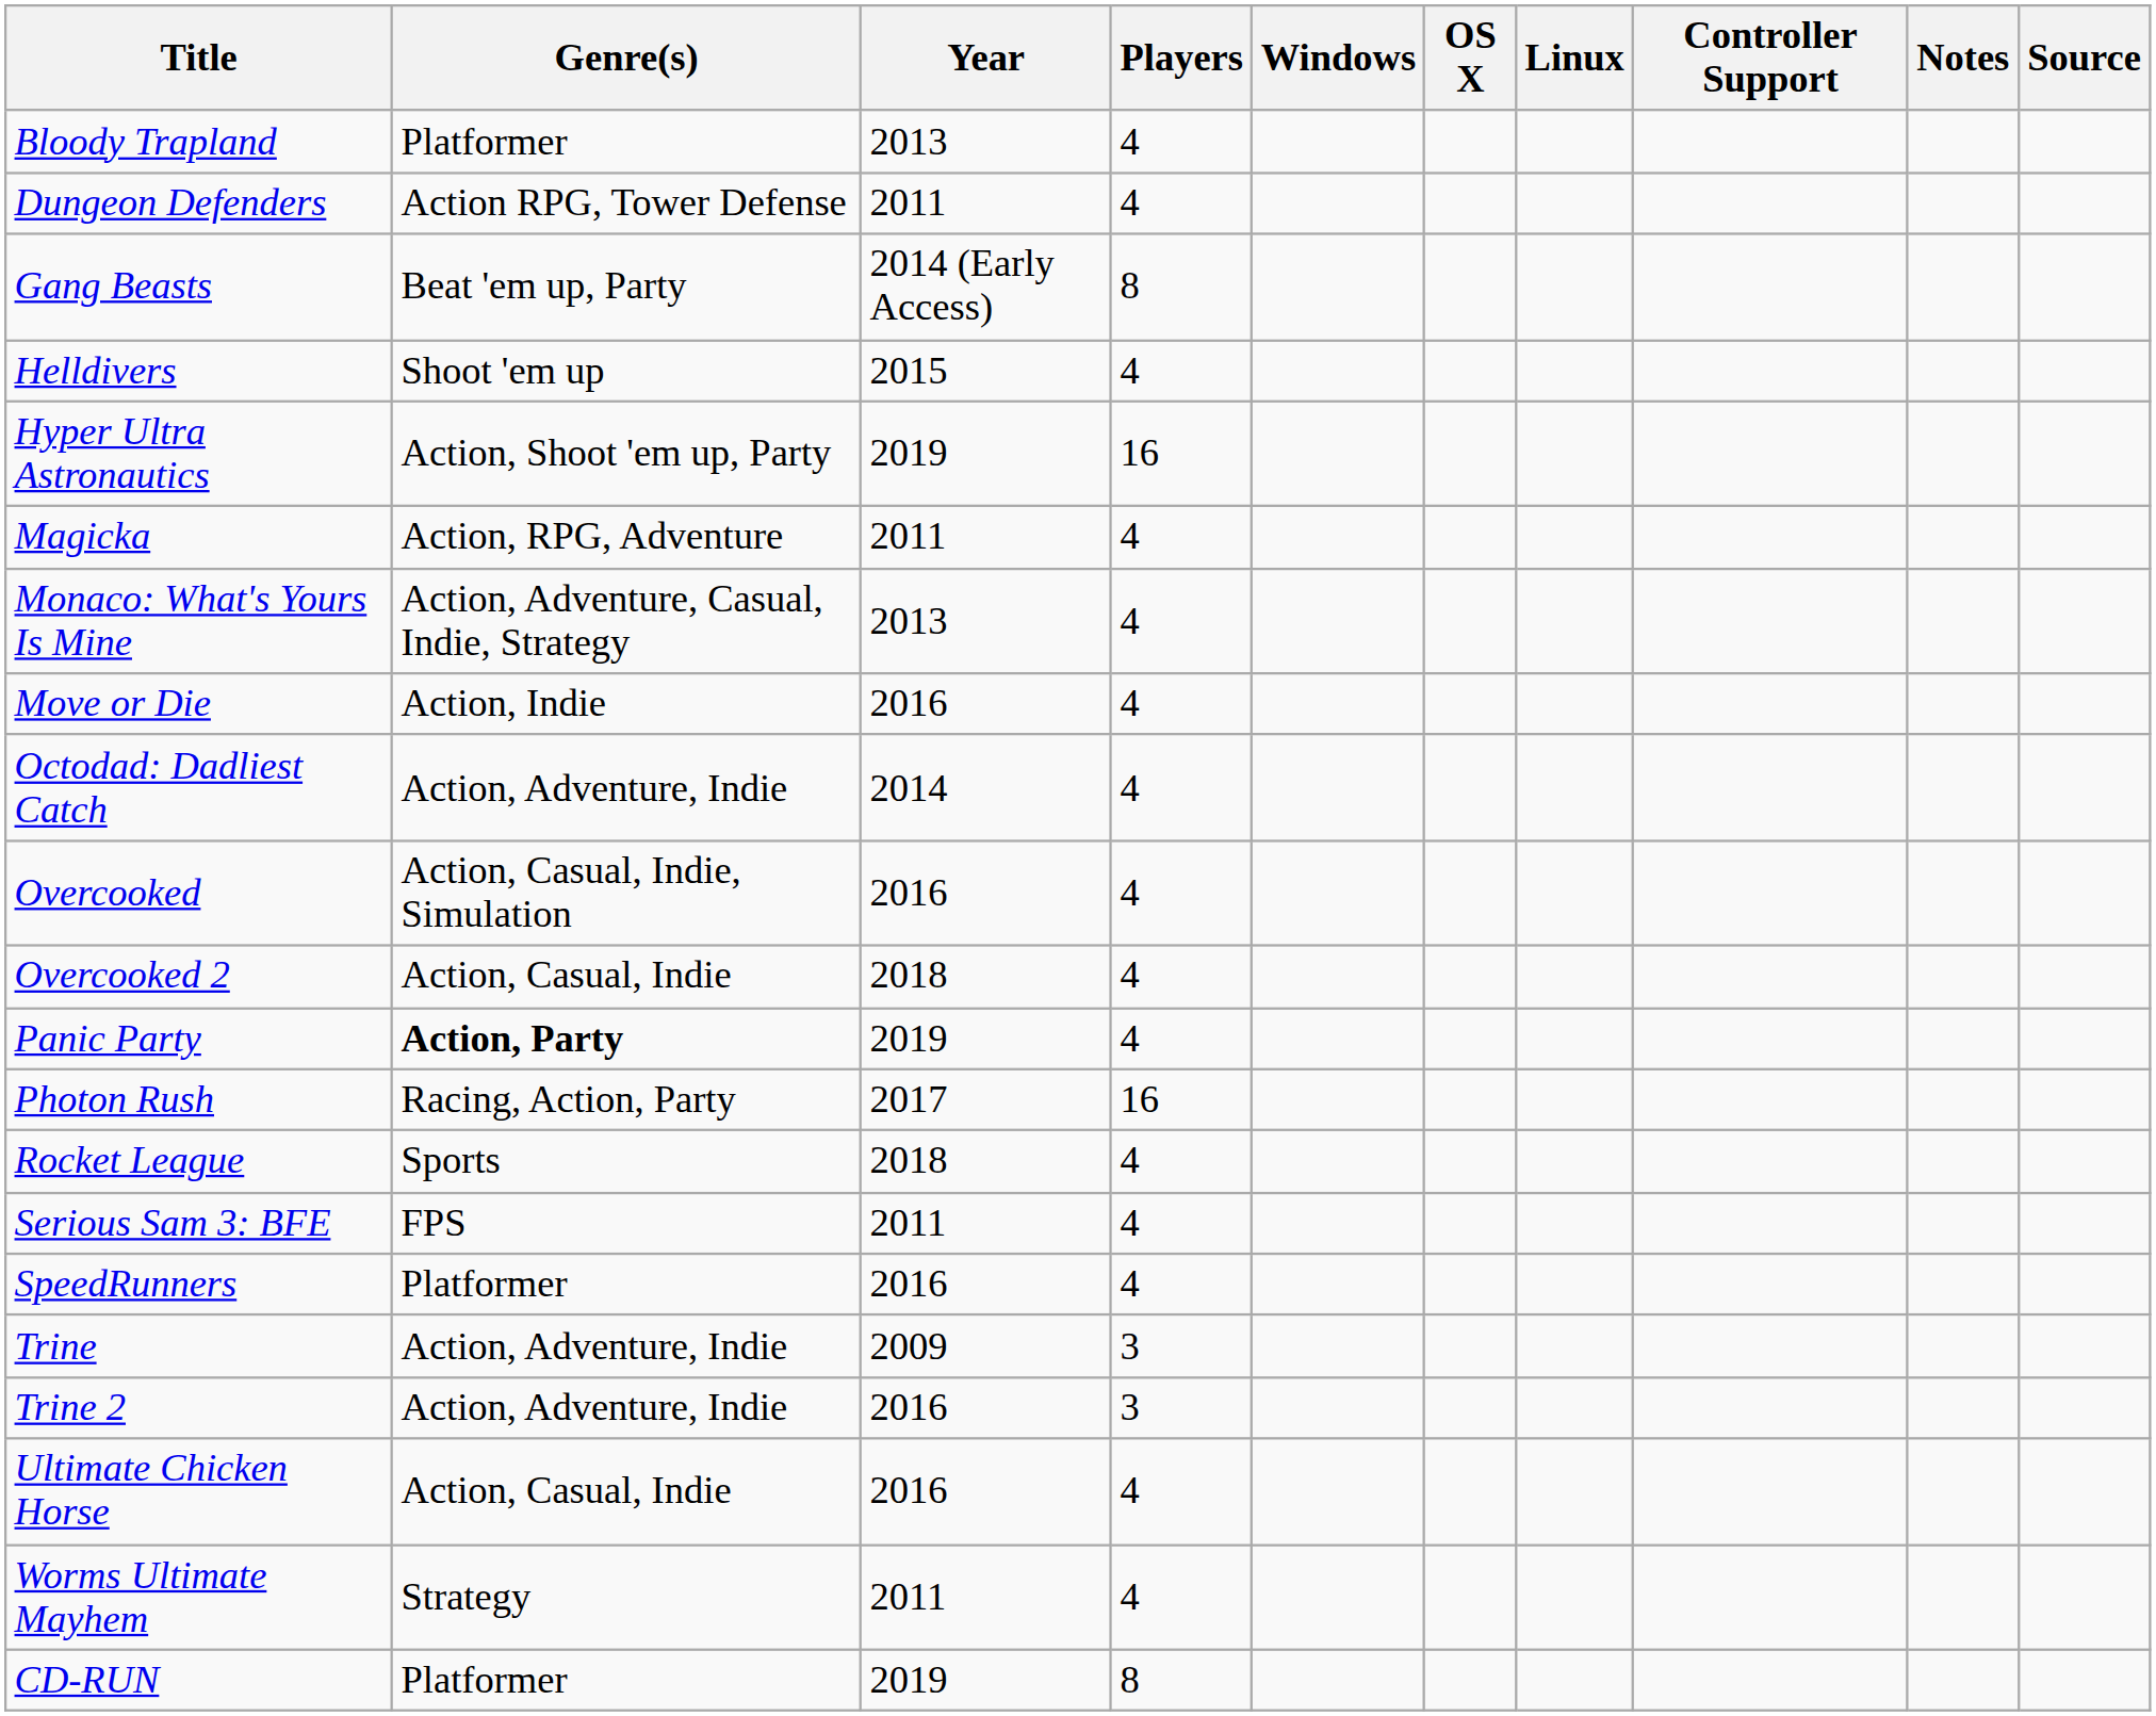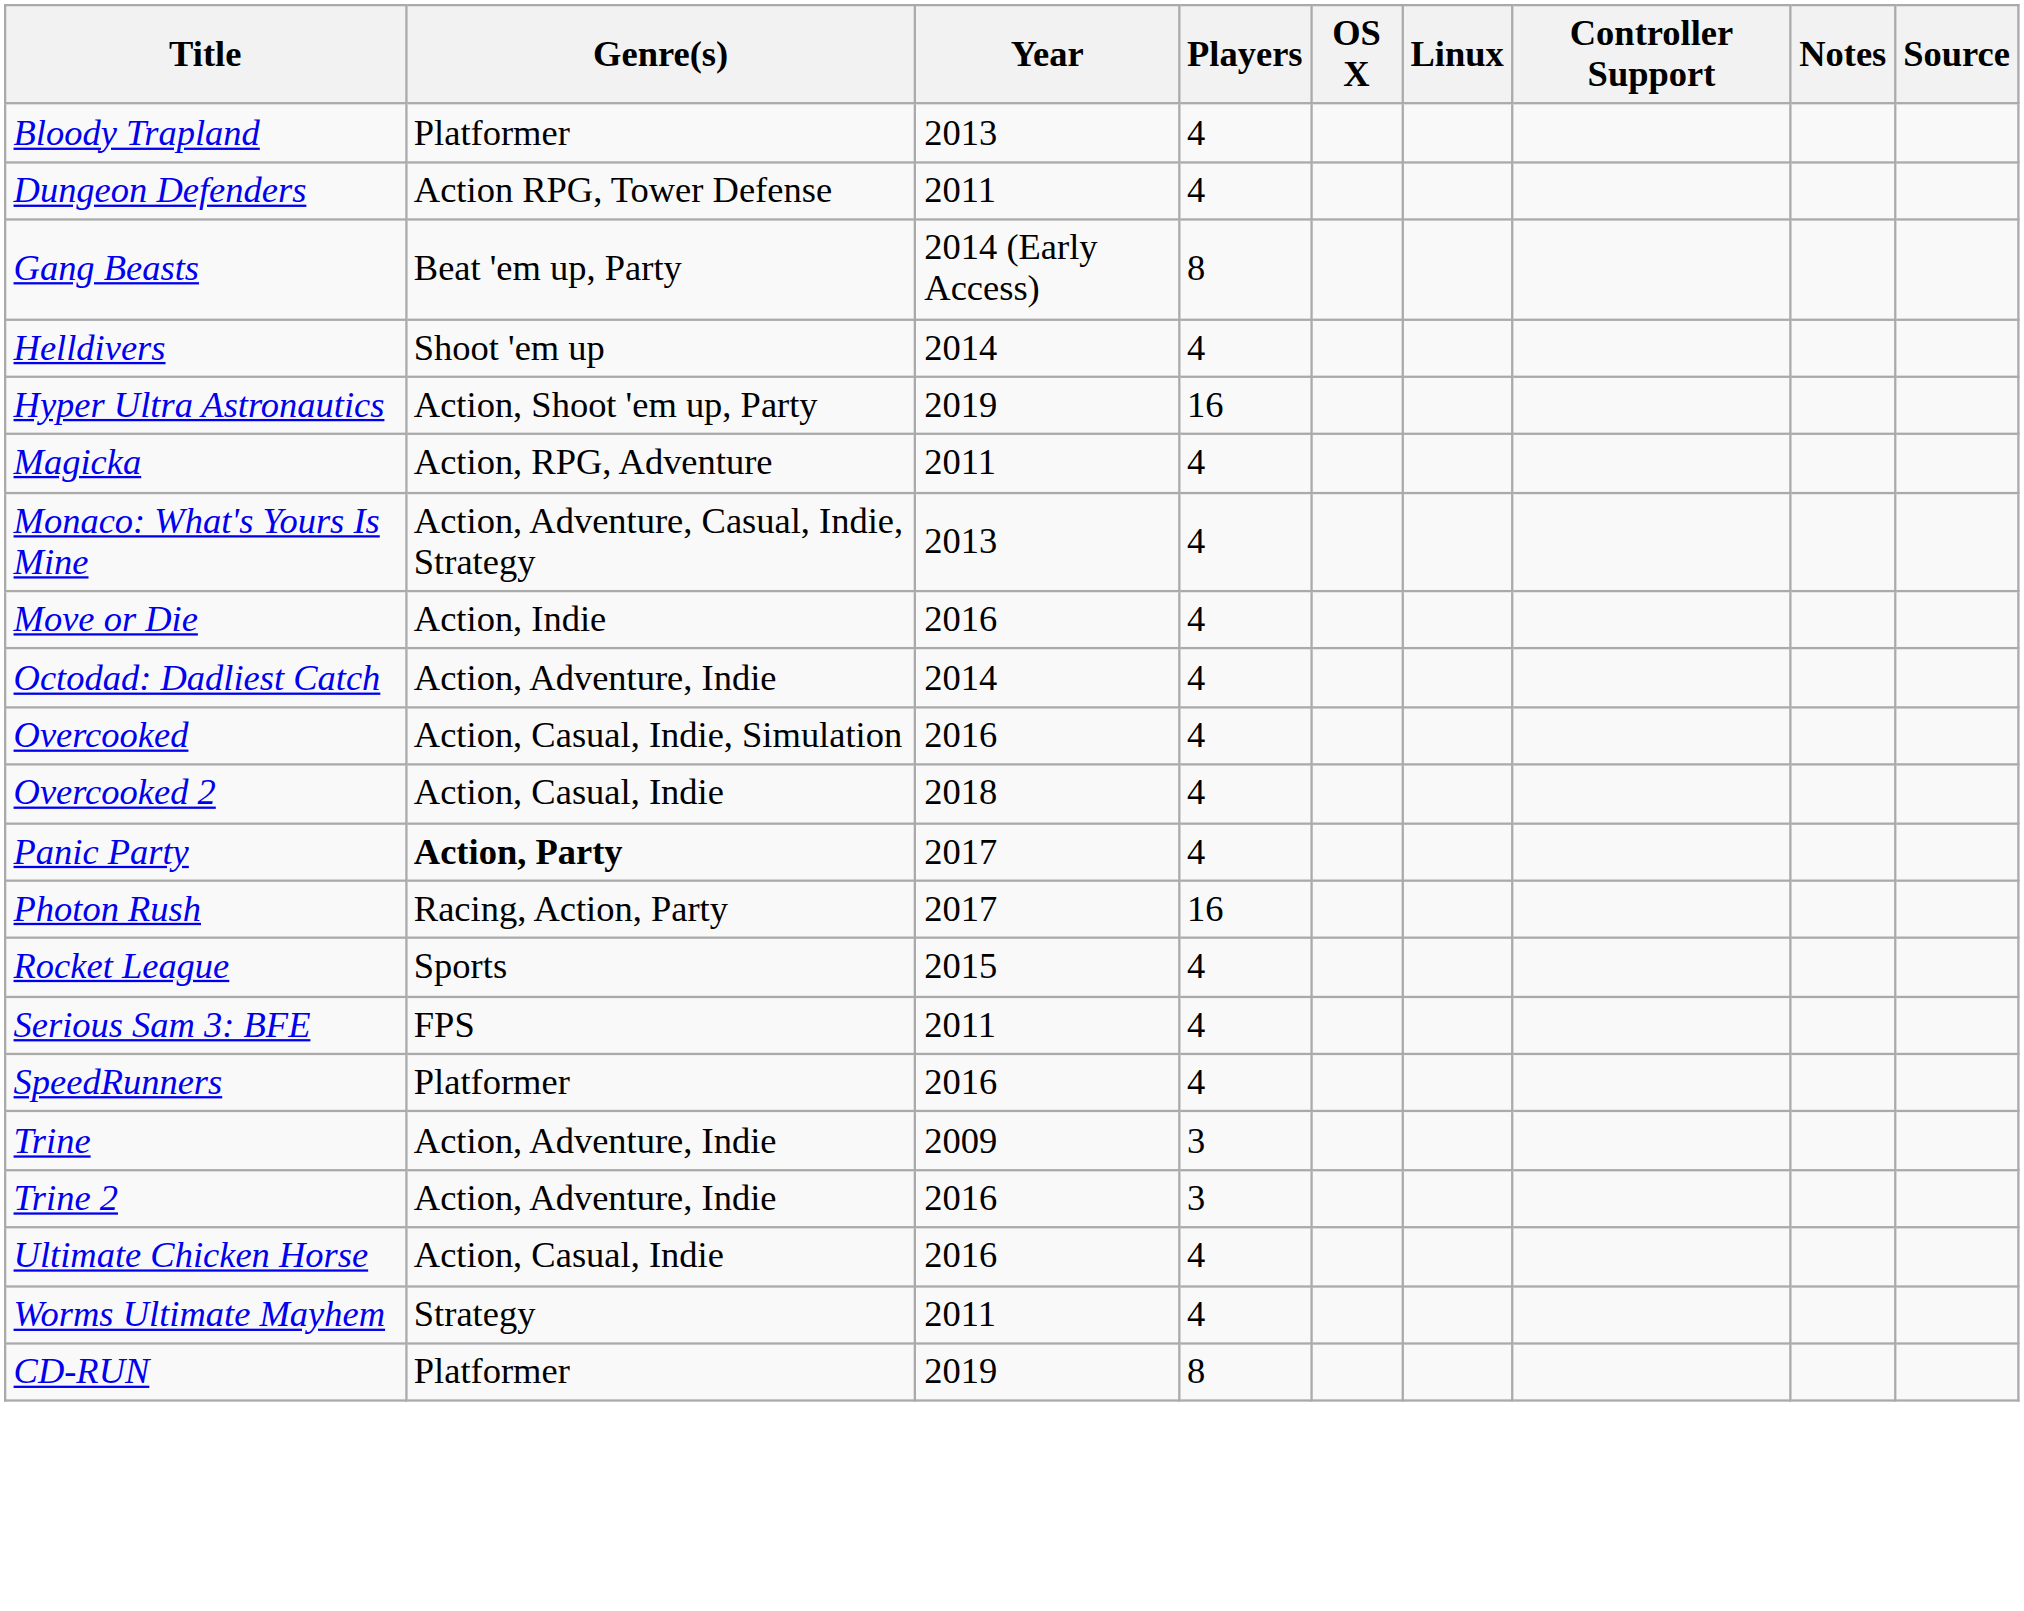- column: Windows
Helldivers | Year: 2015 -> 2014
Panic Party | Year: 2019 -> 2017
Rocket League | Year: 2018 -> 2015
